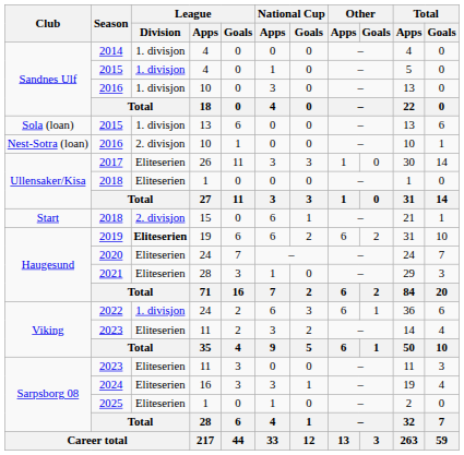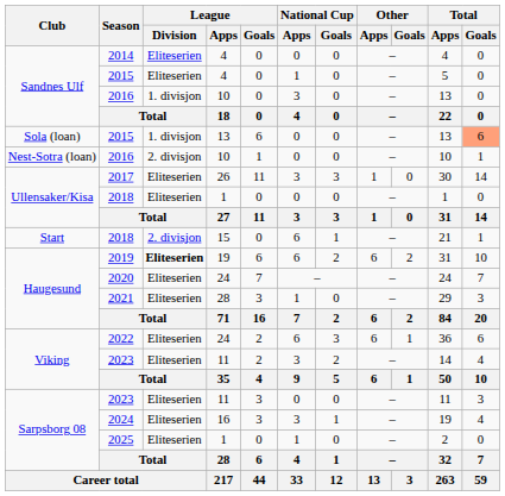2014 | League / Division: 1. divisjon -> Eliteserien
Sandnes Ulf / 2015 | League / Division: 1. divisjon -> Eliteserien
Sola (loan) / 2015 | Total / Goals: no background -> lightsalmon background
2022 | League / Division: 1. divisjon -> Eliteserien
